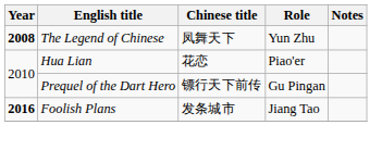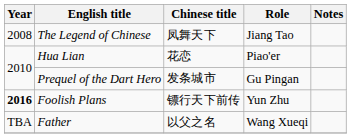The Legend of Chinese | Year: bold -> normal
The Legend of Chinese | Role: Yun Zhu -> Jiang Tao
Prequel of the Dart Hero | Chinese title: 镖行天下前传 -> 发条城市
Foolish Plans | Chinese title: 发条城市 -> 镖行天下前传
Foolish Plans | Role: Jiang Tao -> Yun Zhu
+ row: TBA | Father | 以父之名 | Wang Xueqi
